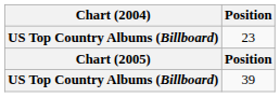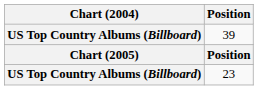rows swapped: 23 <-> 39
